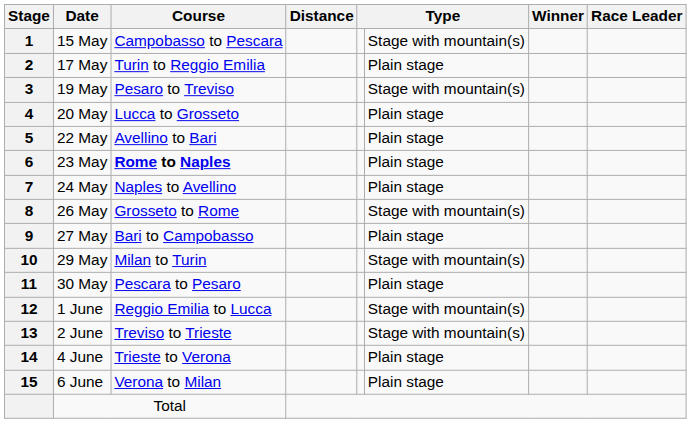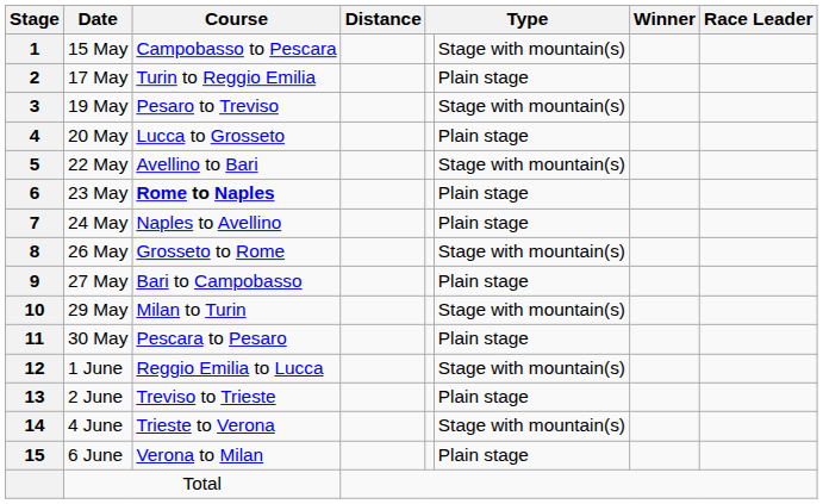22 May | column 6: Plain stage -> Stage with mountain(s)
2 June | column 6: Stage with mountain(s) -> Plain stage
4 June | column 6: Plain stage -> Stage with mountain(s)
